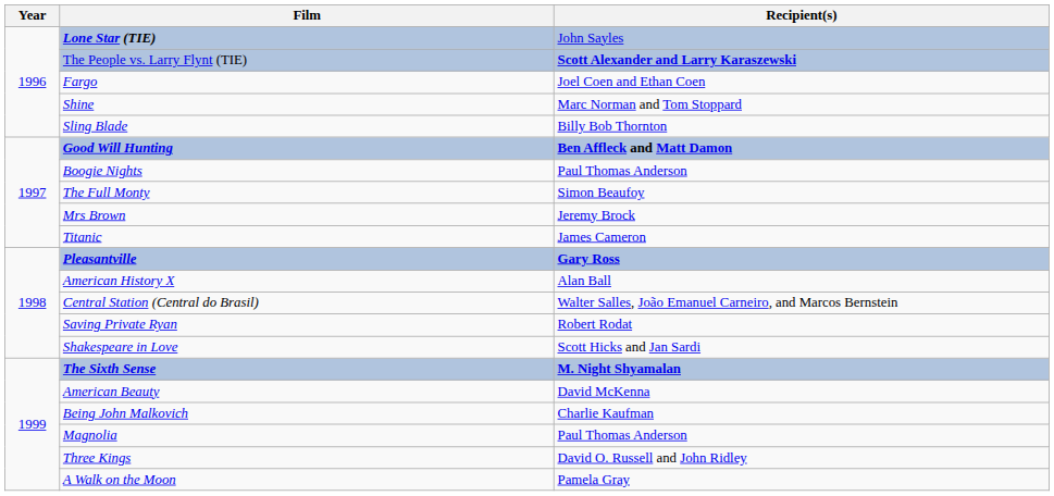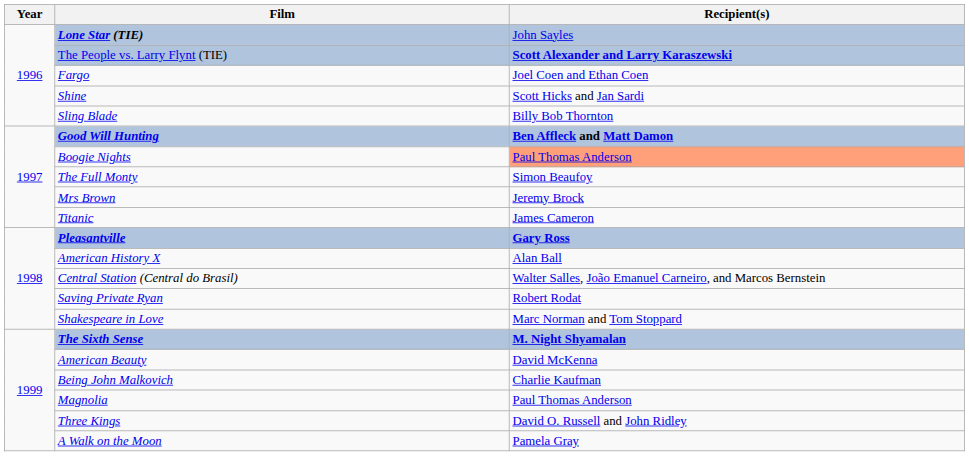Shine | Recipient(s): Marc Norman and Tom Stoppard -> Scott Hicks and Jan Sardi
Boogie Nights | Recipient(s): no background -> lightsalmon background
Shakespeare in Love | Recipient(s): Scott Hicks and Jan Sardi -> Marc Norman and Tom Stoppard
